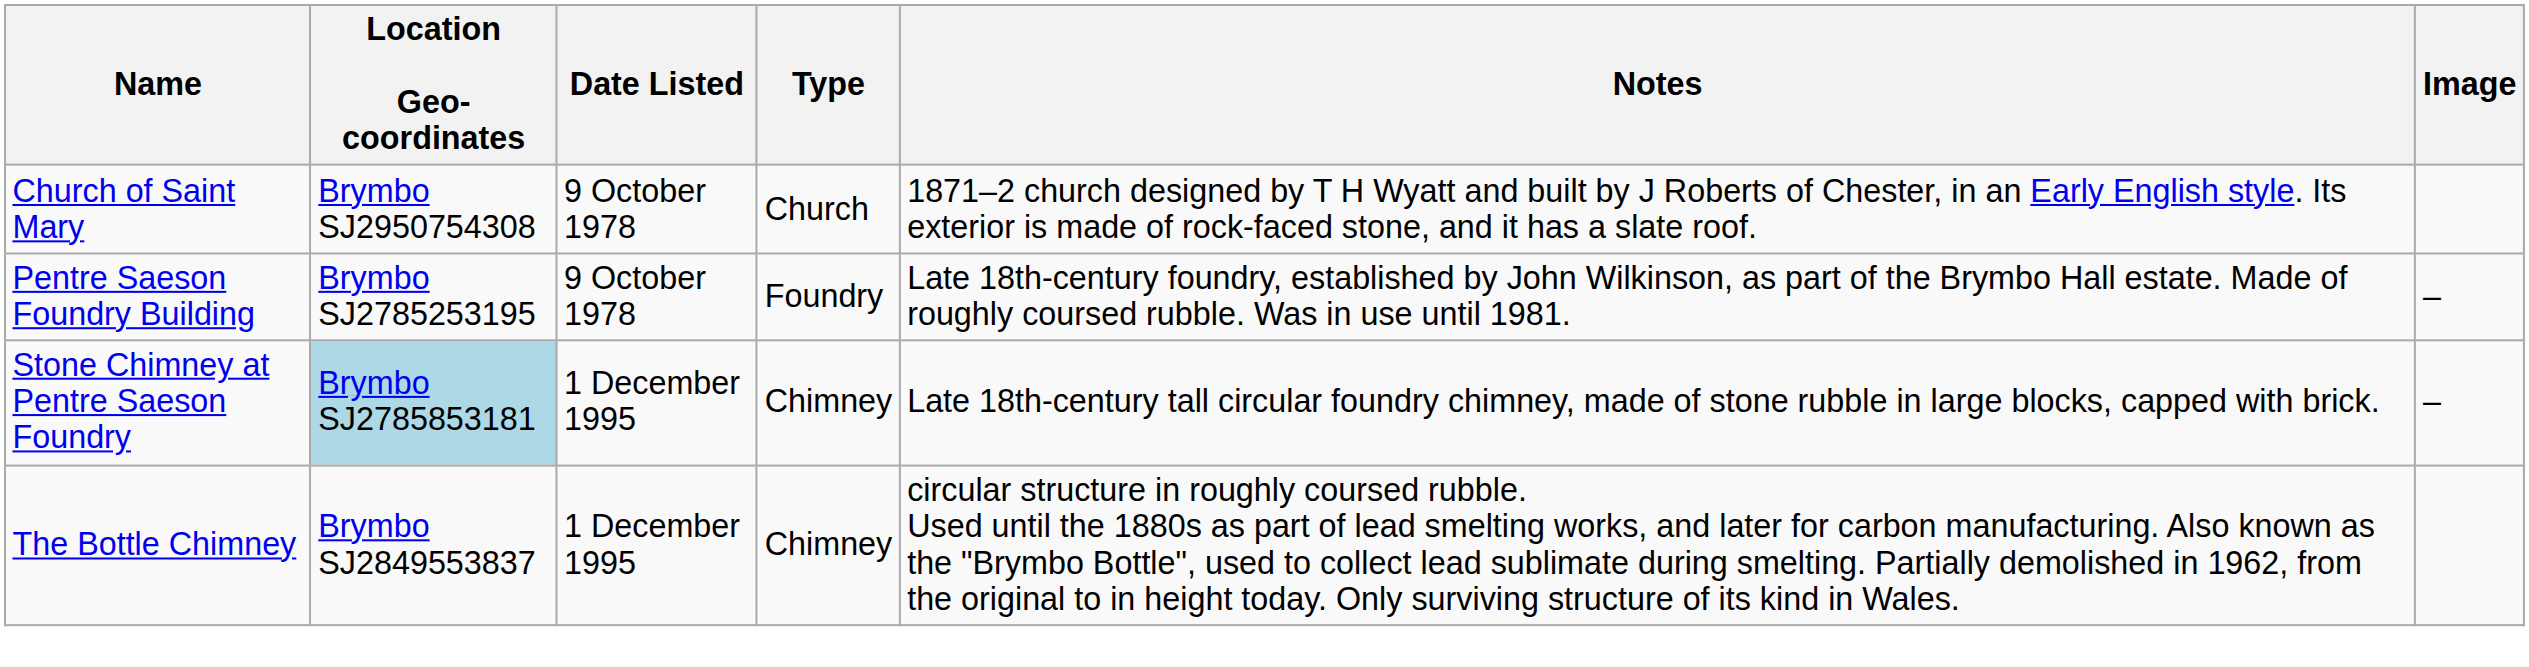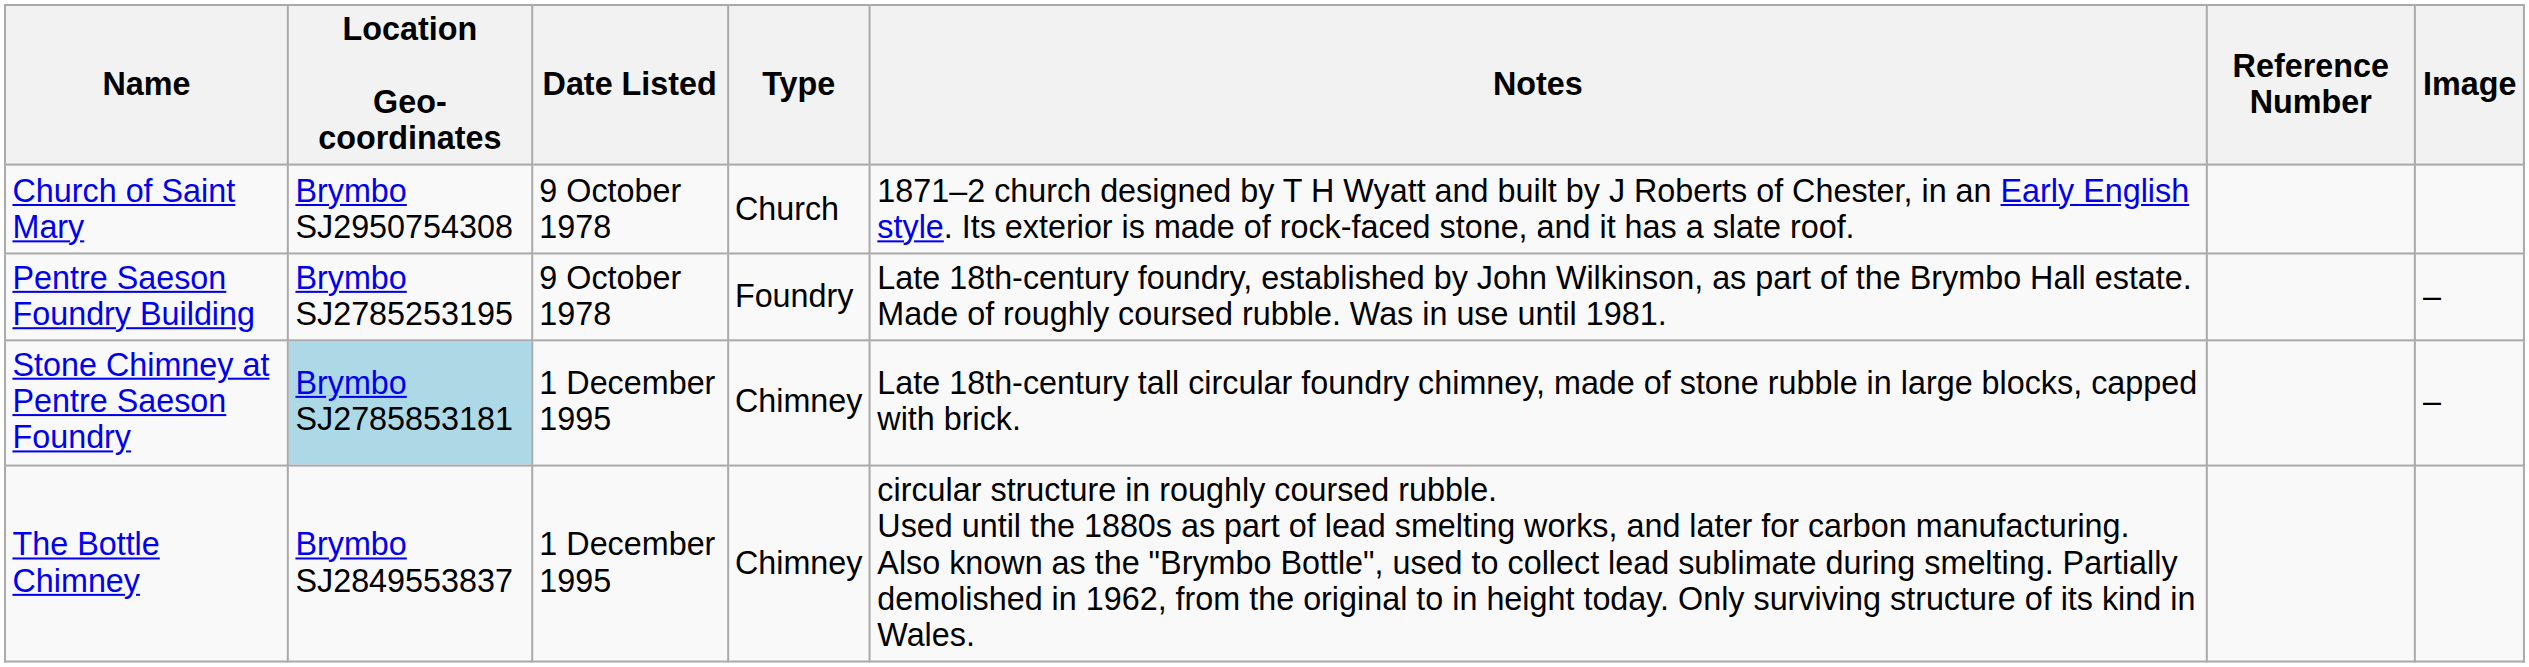+ column: Reference Number
